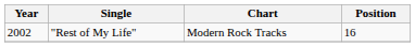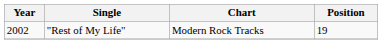"Rest of My Life" | Position: 16 -> 19
